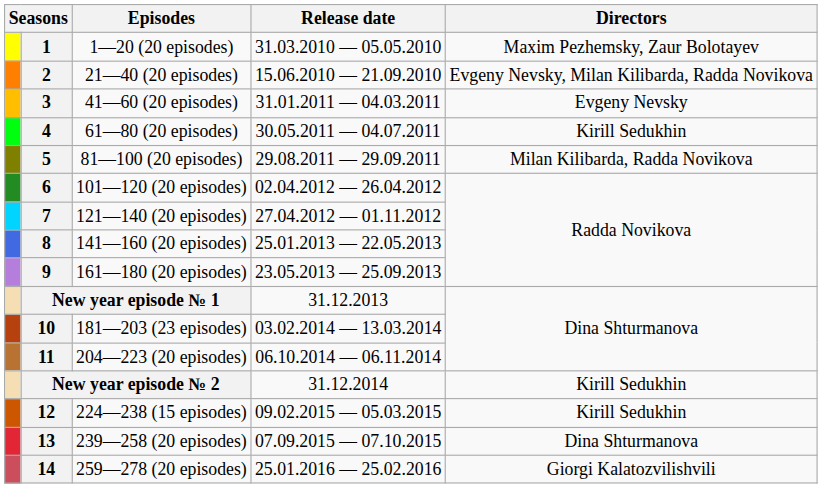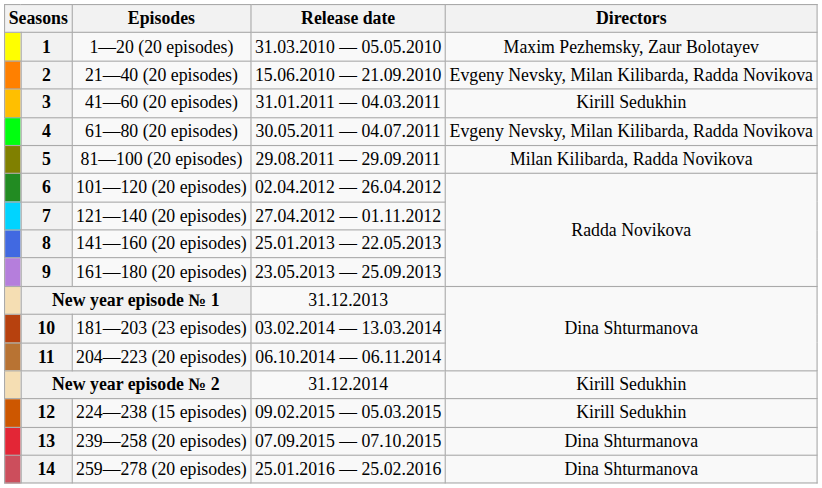3 | Directors: Evgeny Nevsky -> Kirill Sedukhin
4 | Directors: Kirill Sedukhin -> Evgeny Nevsky, Milan Kilibarda, Radda Novikova
14 | Directors: Giorgi Kalatozvilishvili -> Dina Shturmanova
